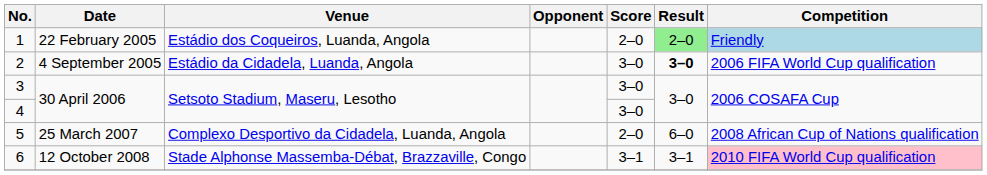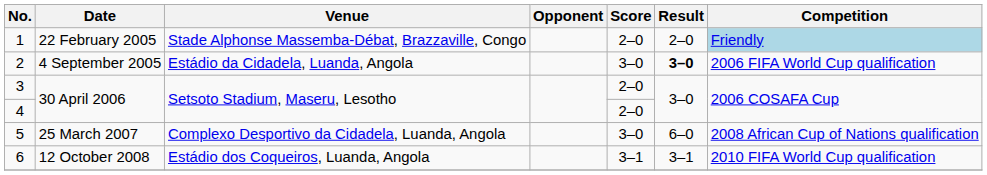1 | Venue: Estádio dos Coqueiros, Luanda, Angola -> Stade Alphonse Massemba-Débat, Brazzaville, Congo
1 | Result: lightgreen background -> no background
3 | Score: 3–0 -> 2–0
4 | Score: 3–0 -> 2–0
5 | Score: 2–0 -> 3–0
6 | Venue: Stade Alphonse Massemba-Débat, Brazzaville, Congo -> Estádio dos Coqueiros, Luanda, Angola
6 | Competition: pink background -> no background
